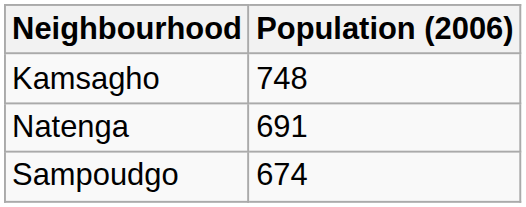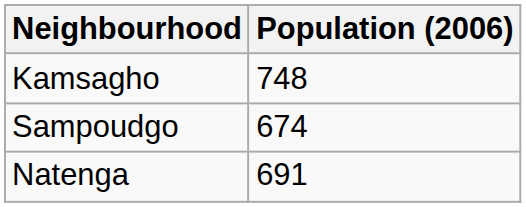rows swapped: Natenga <-> Sampoudgo
